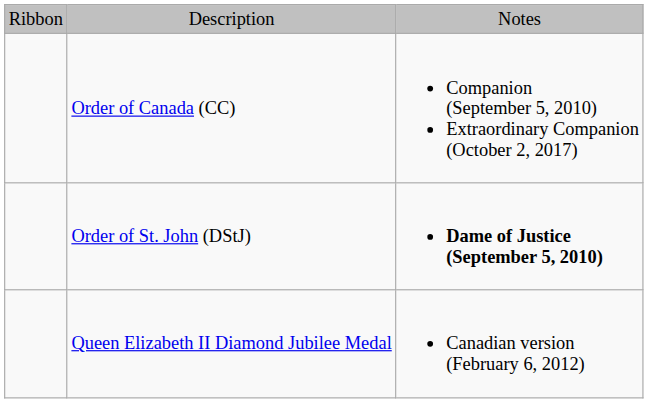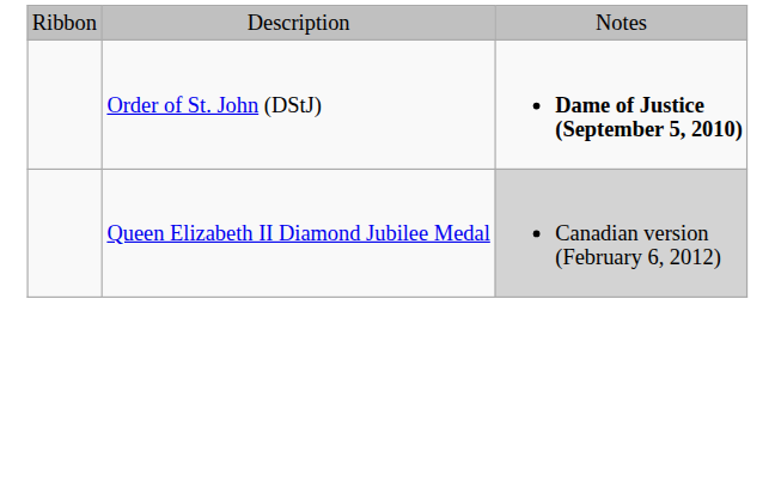- row: Order of Canada (CC) | Companion (September 5, 2010) Extraordinary Companion (October 2, 2017)
Queen Elizabeth II Diamond Jubilee Medal | column 3: no background -> lightgrey background
